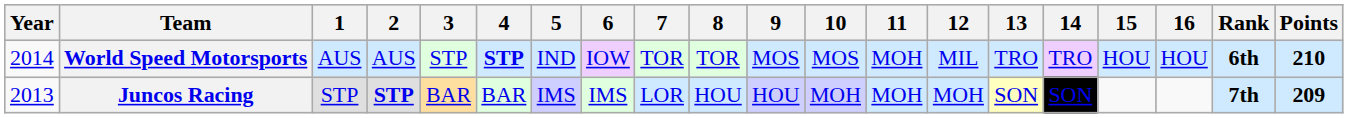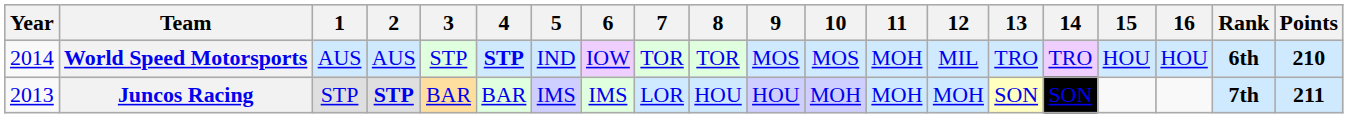Juncos Racing | Points: 209 -> 211
